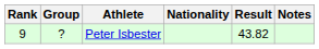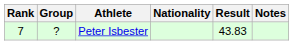Peter Isbester | Rank: 9 -> 7
Peter Isbester | Result: 43.82 -> 43.83
